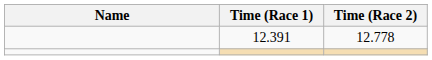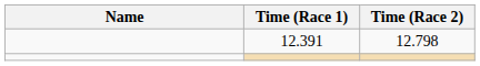12.391 | Time (Race 2): 12.778 -> 12.798
